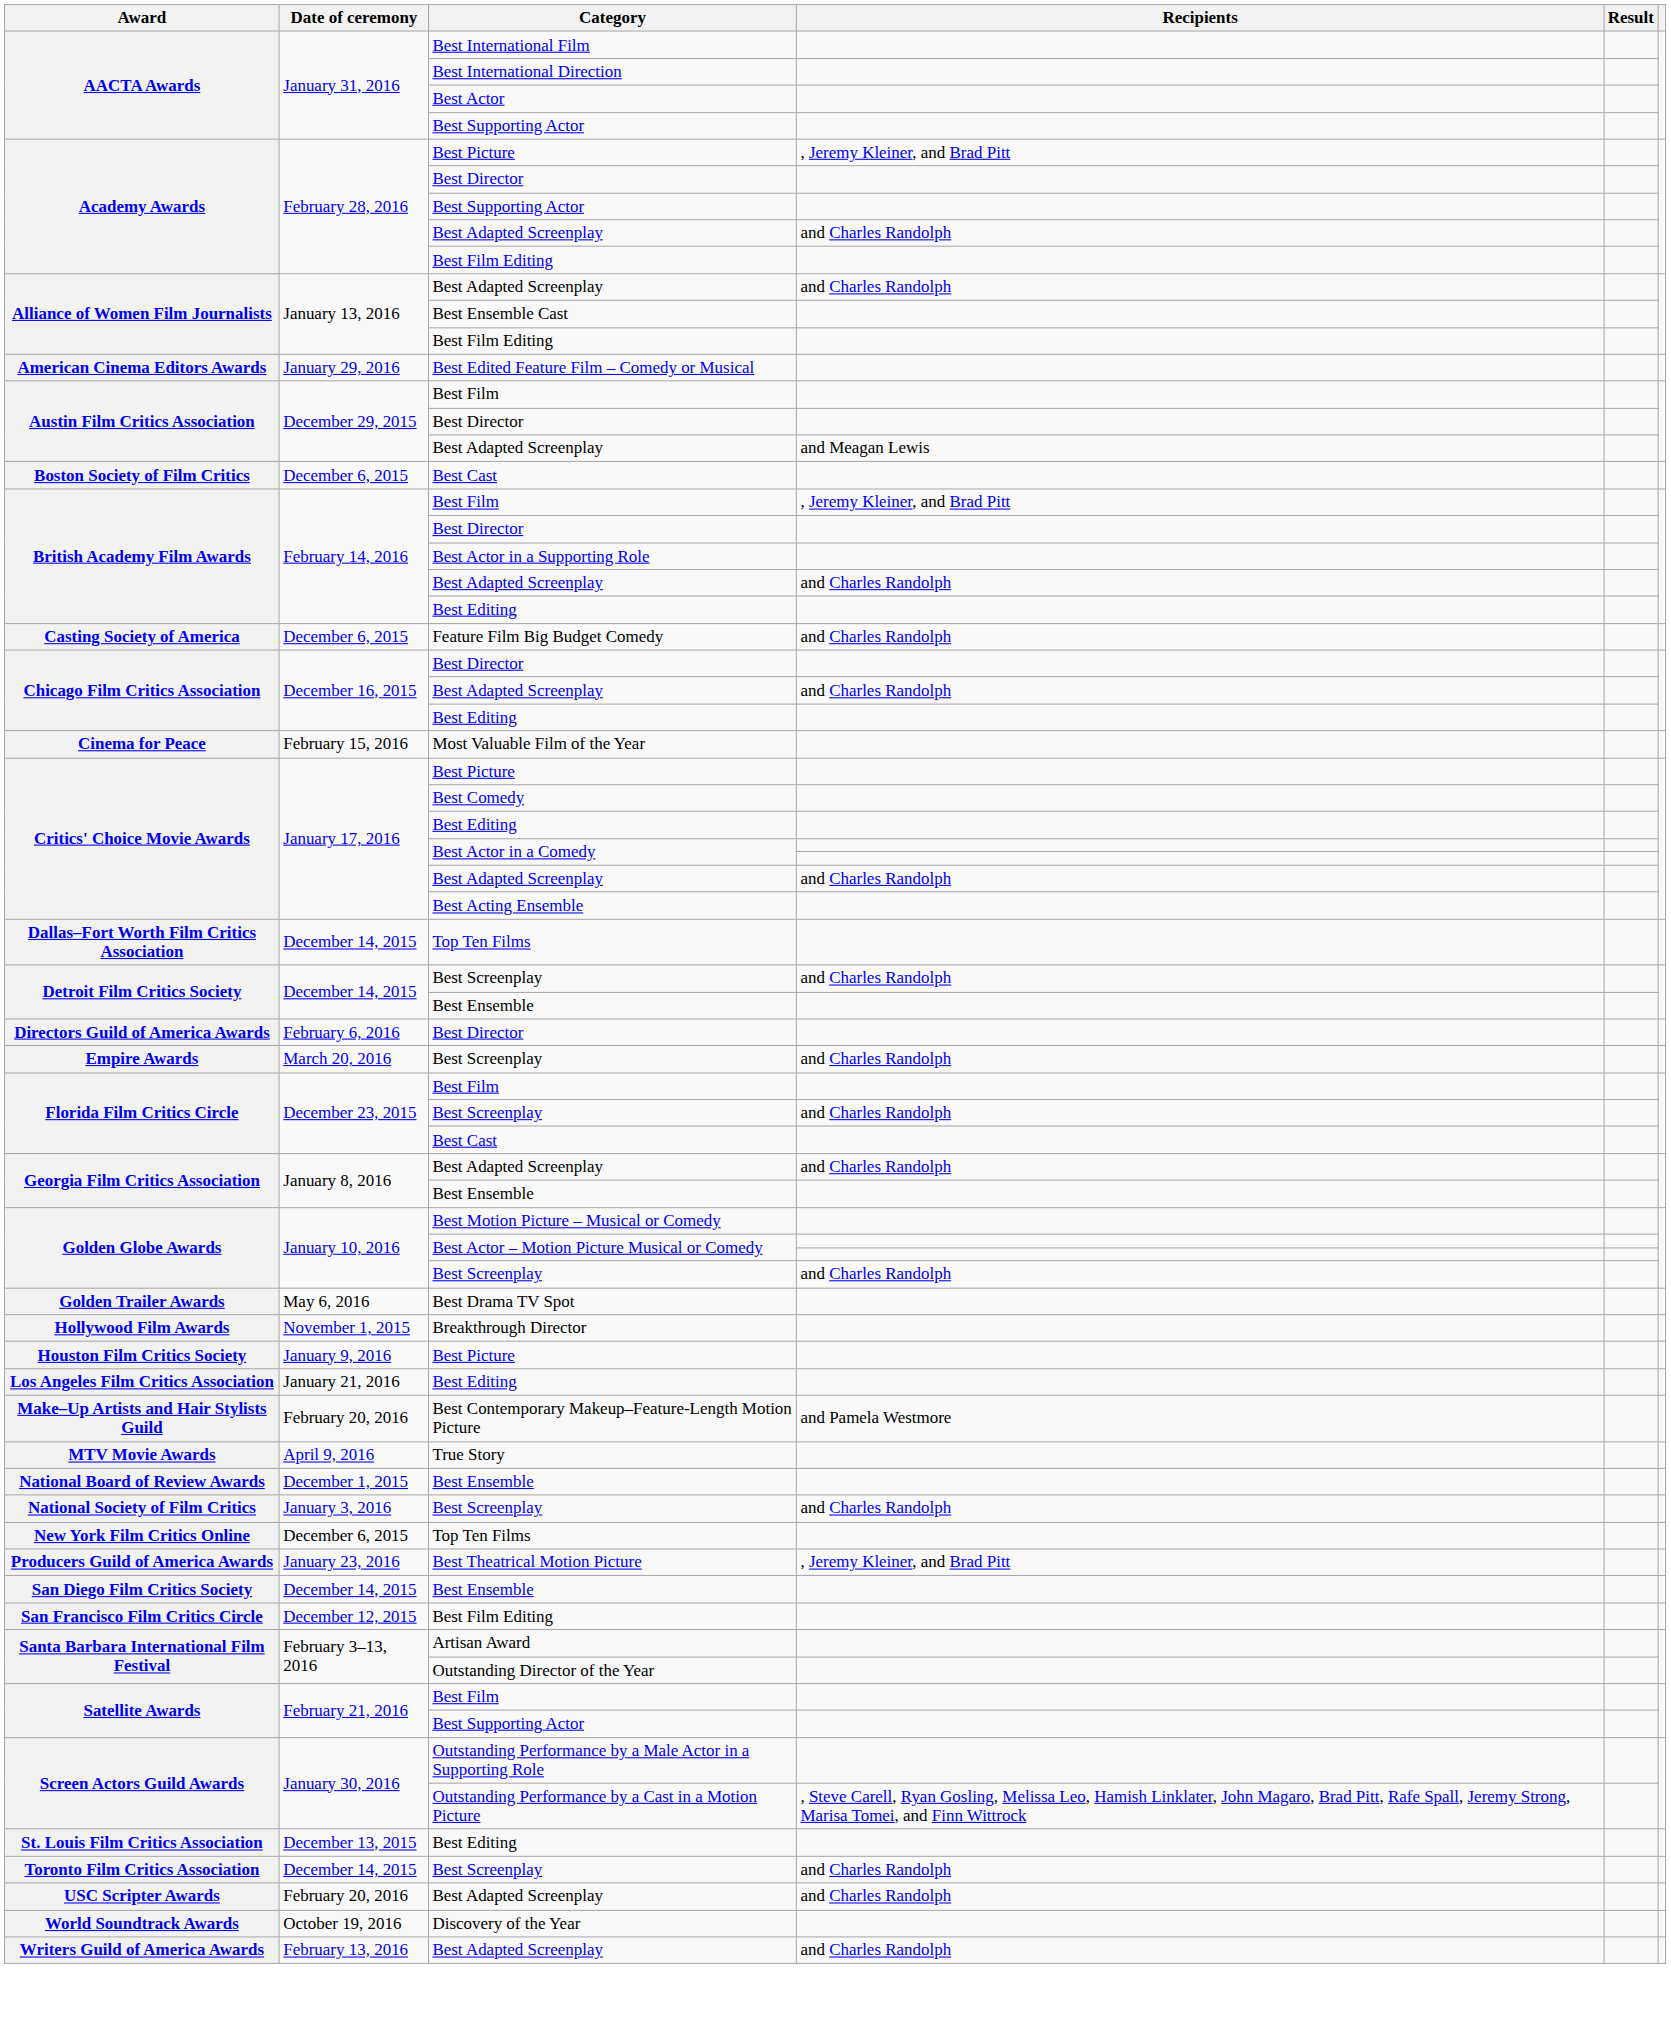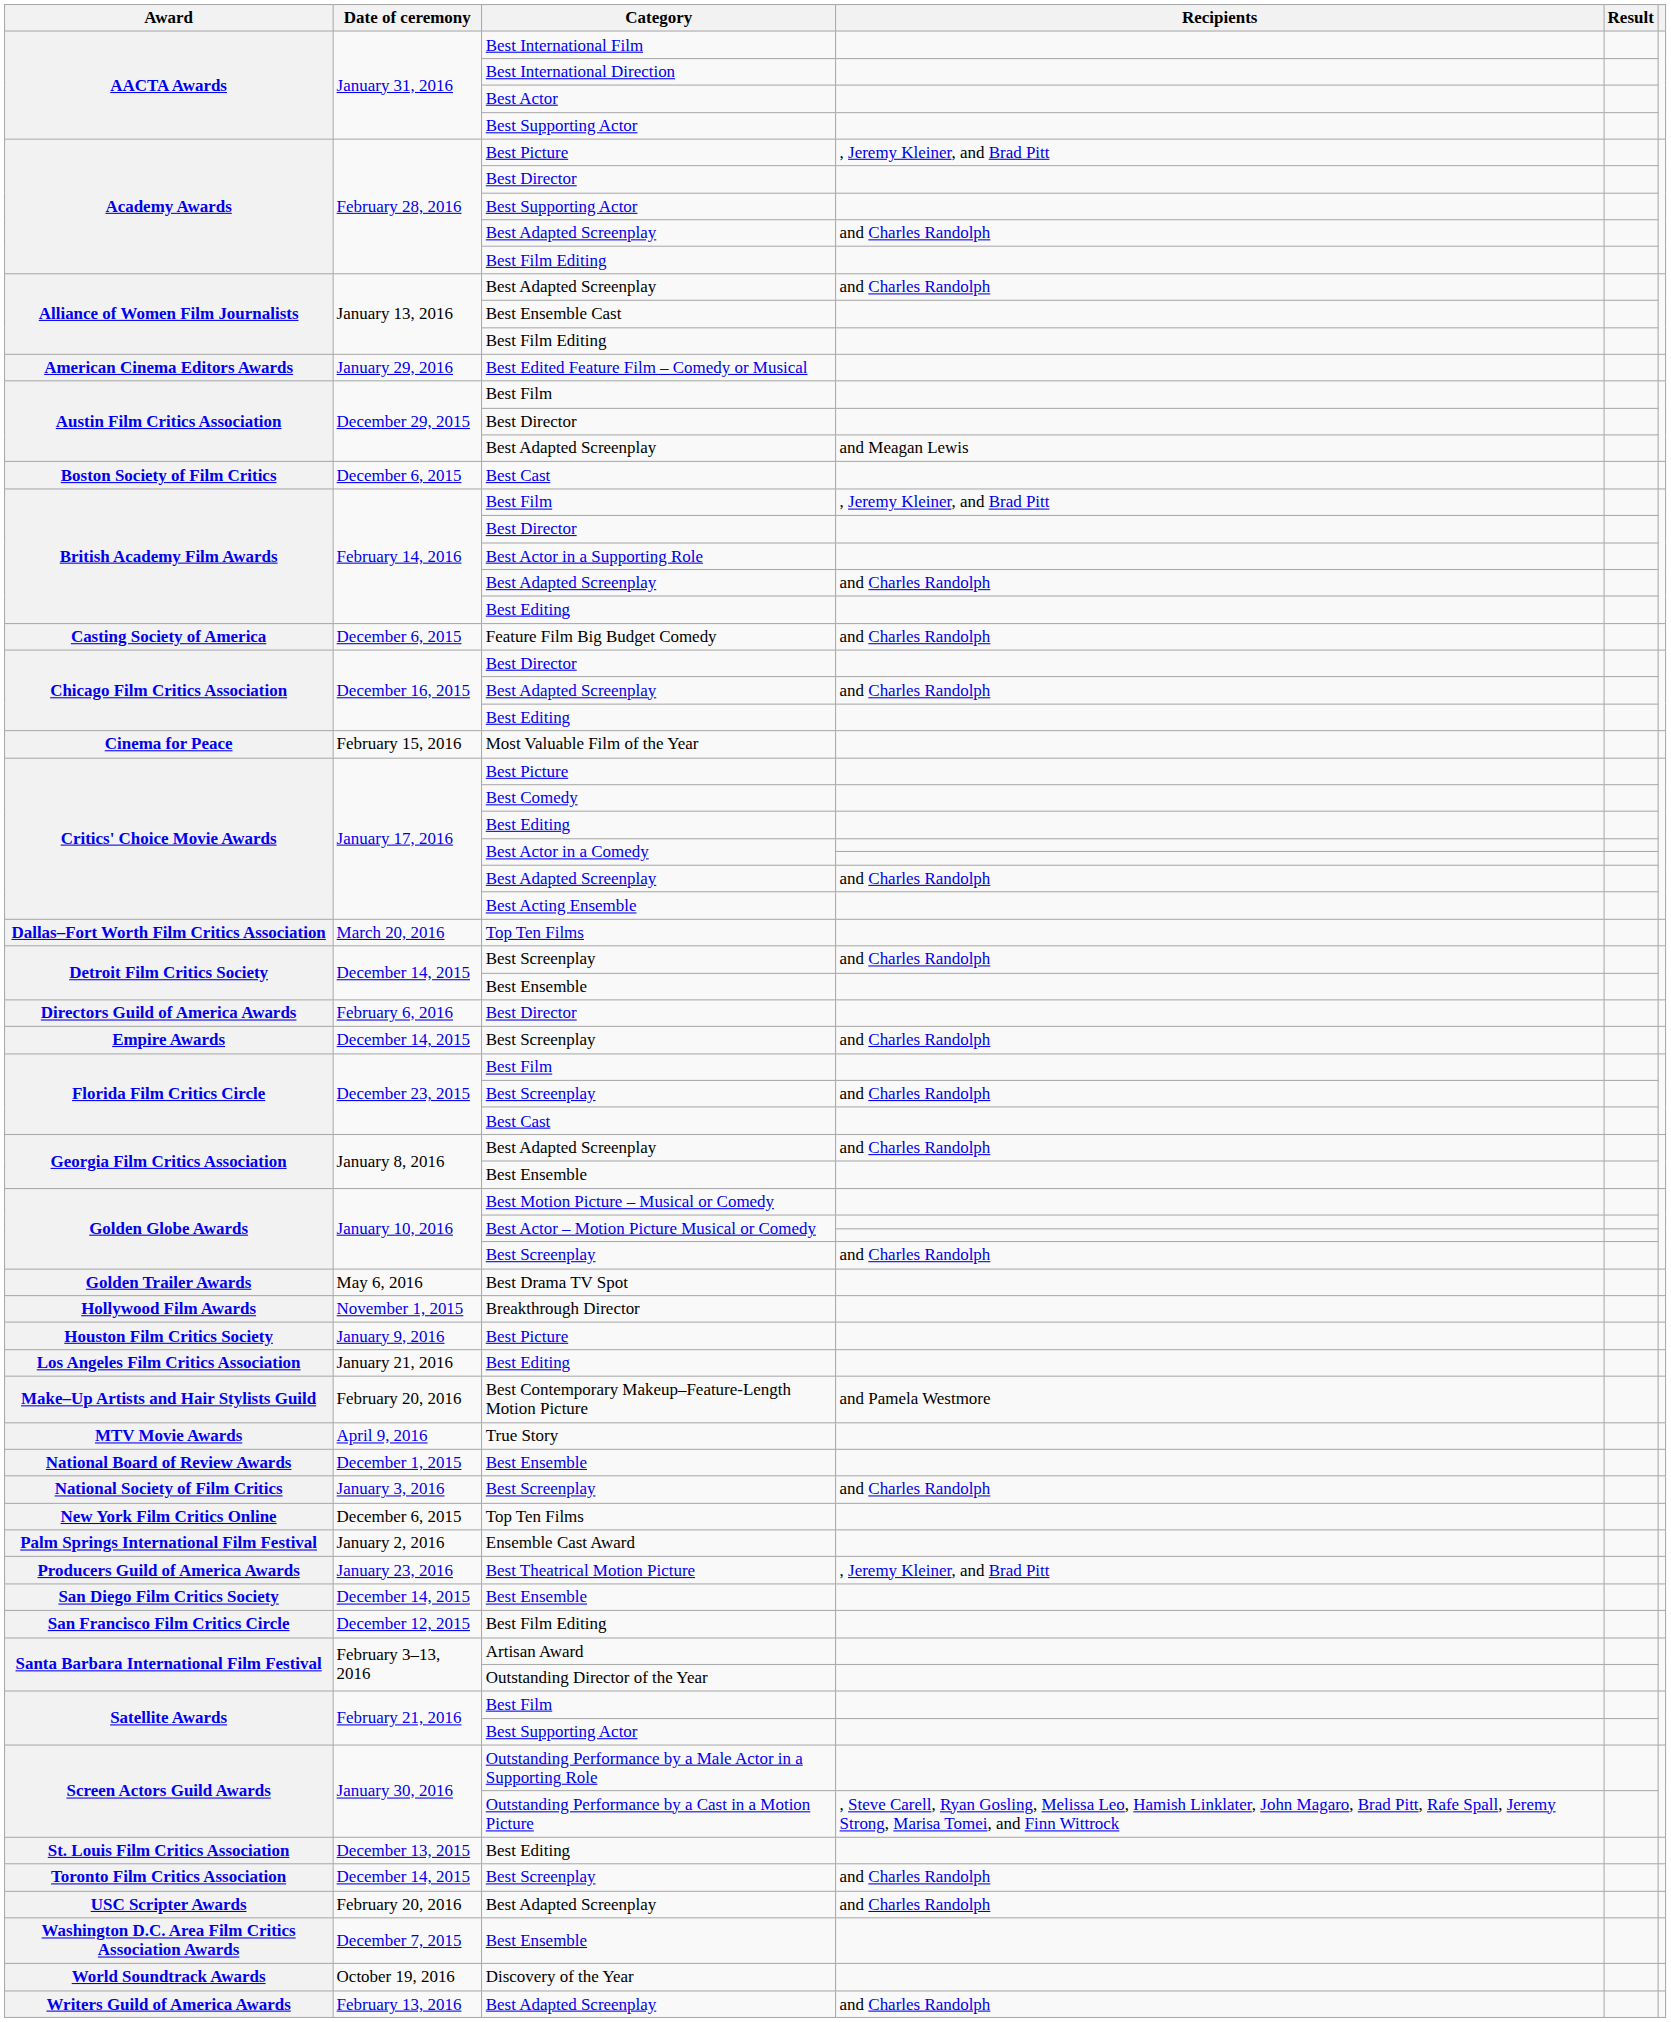Dallas–Fort Worth Film Critics Association | Date of ceremony: December 14, 2015 -> March 20, 2016
Empire Awards | Date of ceremony: March 20, 2016 -> December 14, 2015
+ row: Palm Springs International Film Festival | January 2, 2016 | Ensemble Cast Award
+ row: Washington D.C. Area Film Critics Association Awards | December 7, 2015 | Best Ensemble
